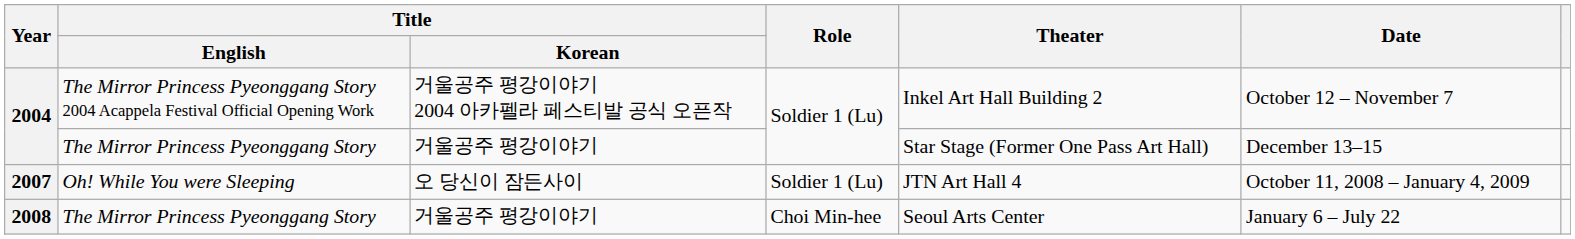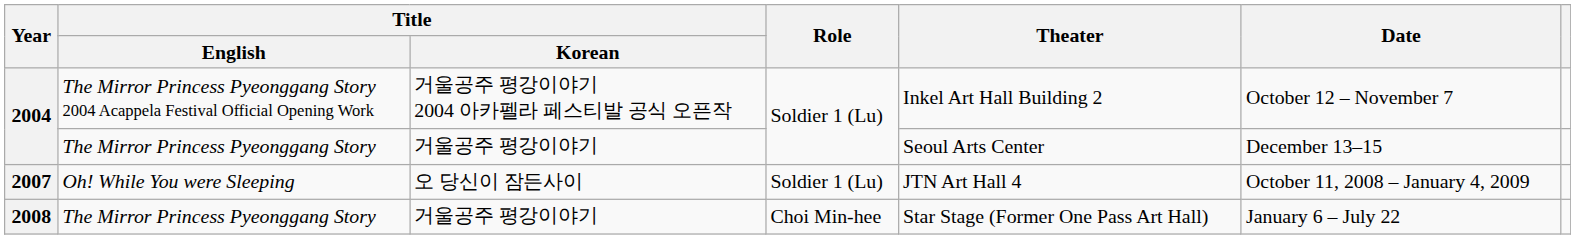2004 / The Mirror Princess Pyeonggang Story | Theater: Star Stage (Former One Pass Art Hall) -> Seoul Arts Center
2008 | Theater: Seoul Arts Center -> Star Stage (Former One Pass Art Hall)
